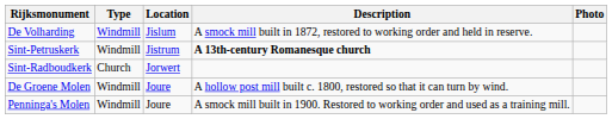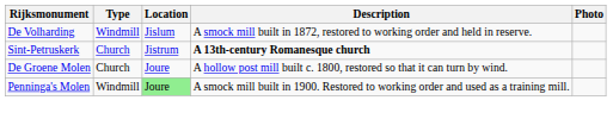Sint-Petruskerk | Type: Windmill -> Church
- row: Sint-Radboudkerk | Church | Jorwert
De Groene Molen | Type: Windmill -> Church
Penninga's Molen | Location: no background -> lightgreen background
